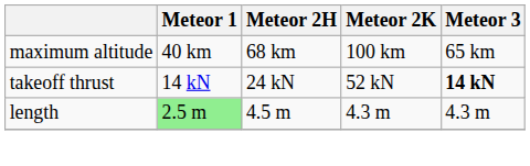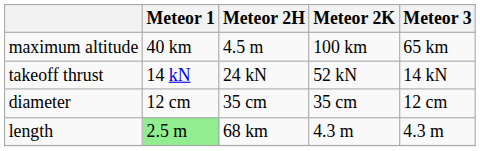maximum altitude | Meteor 2H: 68 km -> 4.5 m
takeoff thrust | Meteor 3: bold -> normal
+ row: diameter | 12 cm | 35 cm | 35 cm | 12 cm
length | Meteor 2H: 4.5 m -> 68 km
